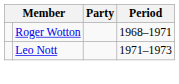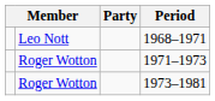1968–1971 | column 2: Roger Wotton -> Leo Nott
1971–1973 | column 2: Leo Nott -> Roger Wotton
+ row: Roger Wotton | 1973–1981
